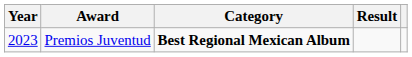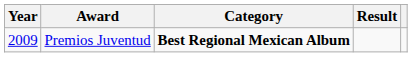Premios Juventud | Year: 2023 -> 2009
